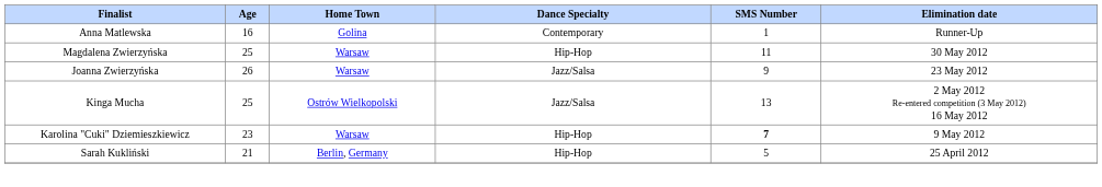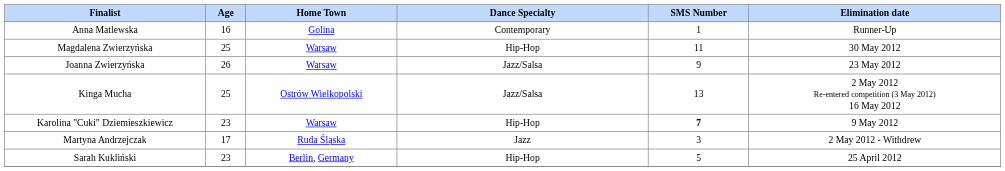+ row: Martyna Andrzejczak | 17 | Ruda Śląska | Jazz | 3 | 2 May 2012 - Withdrew
Sarah Kukliński | Age: 21 -> 23
